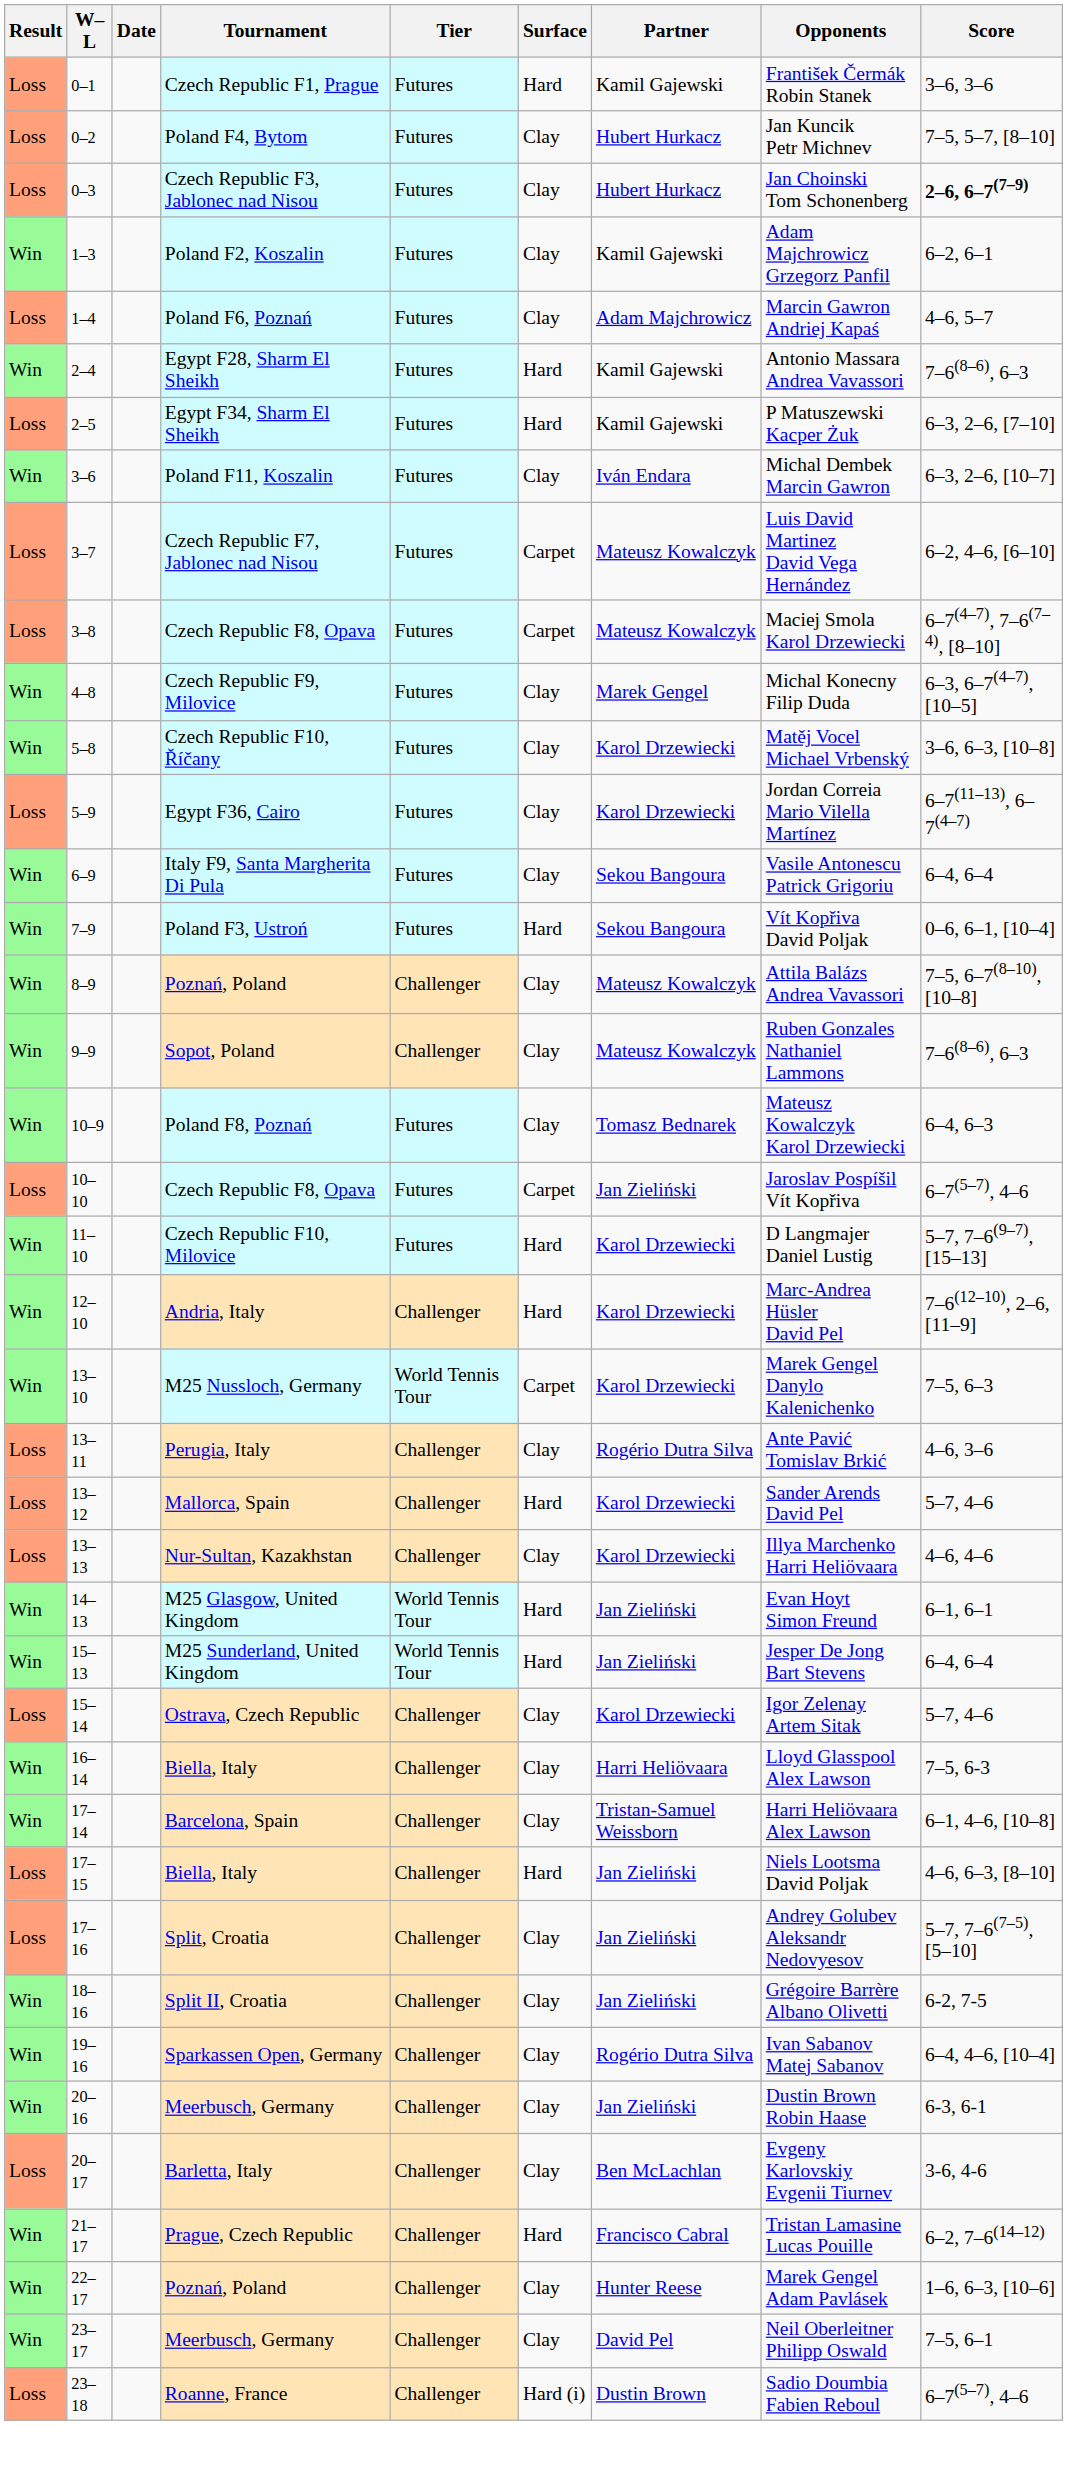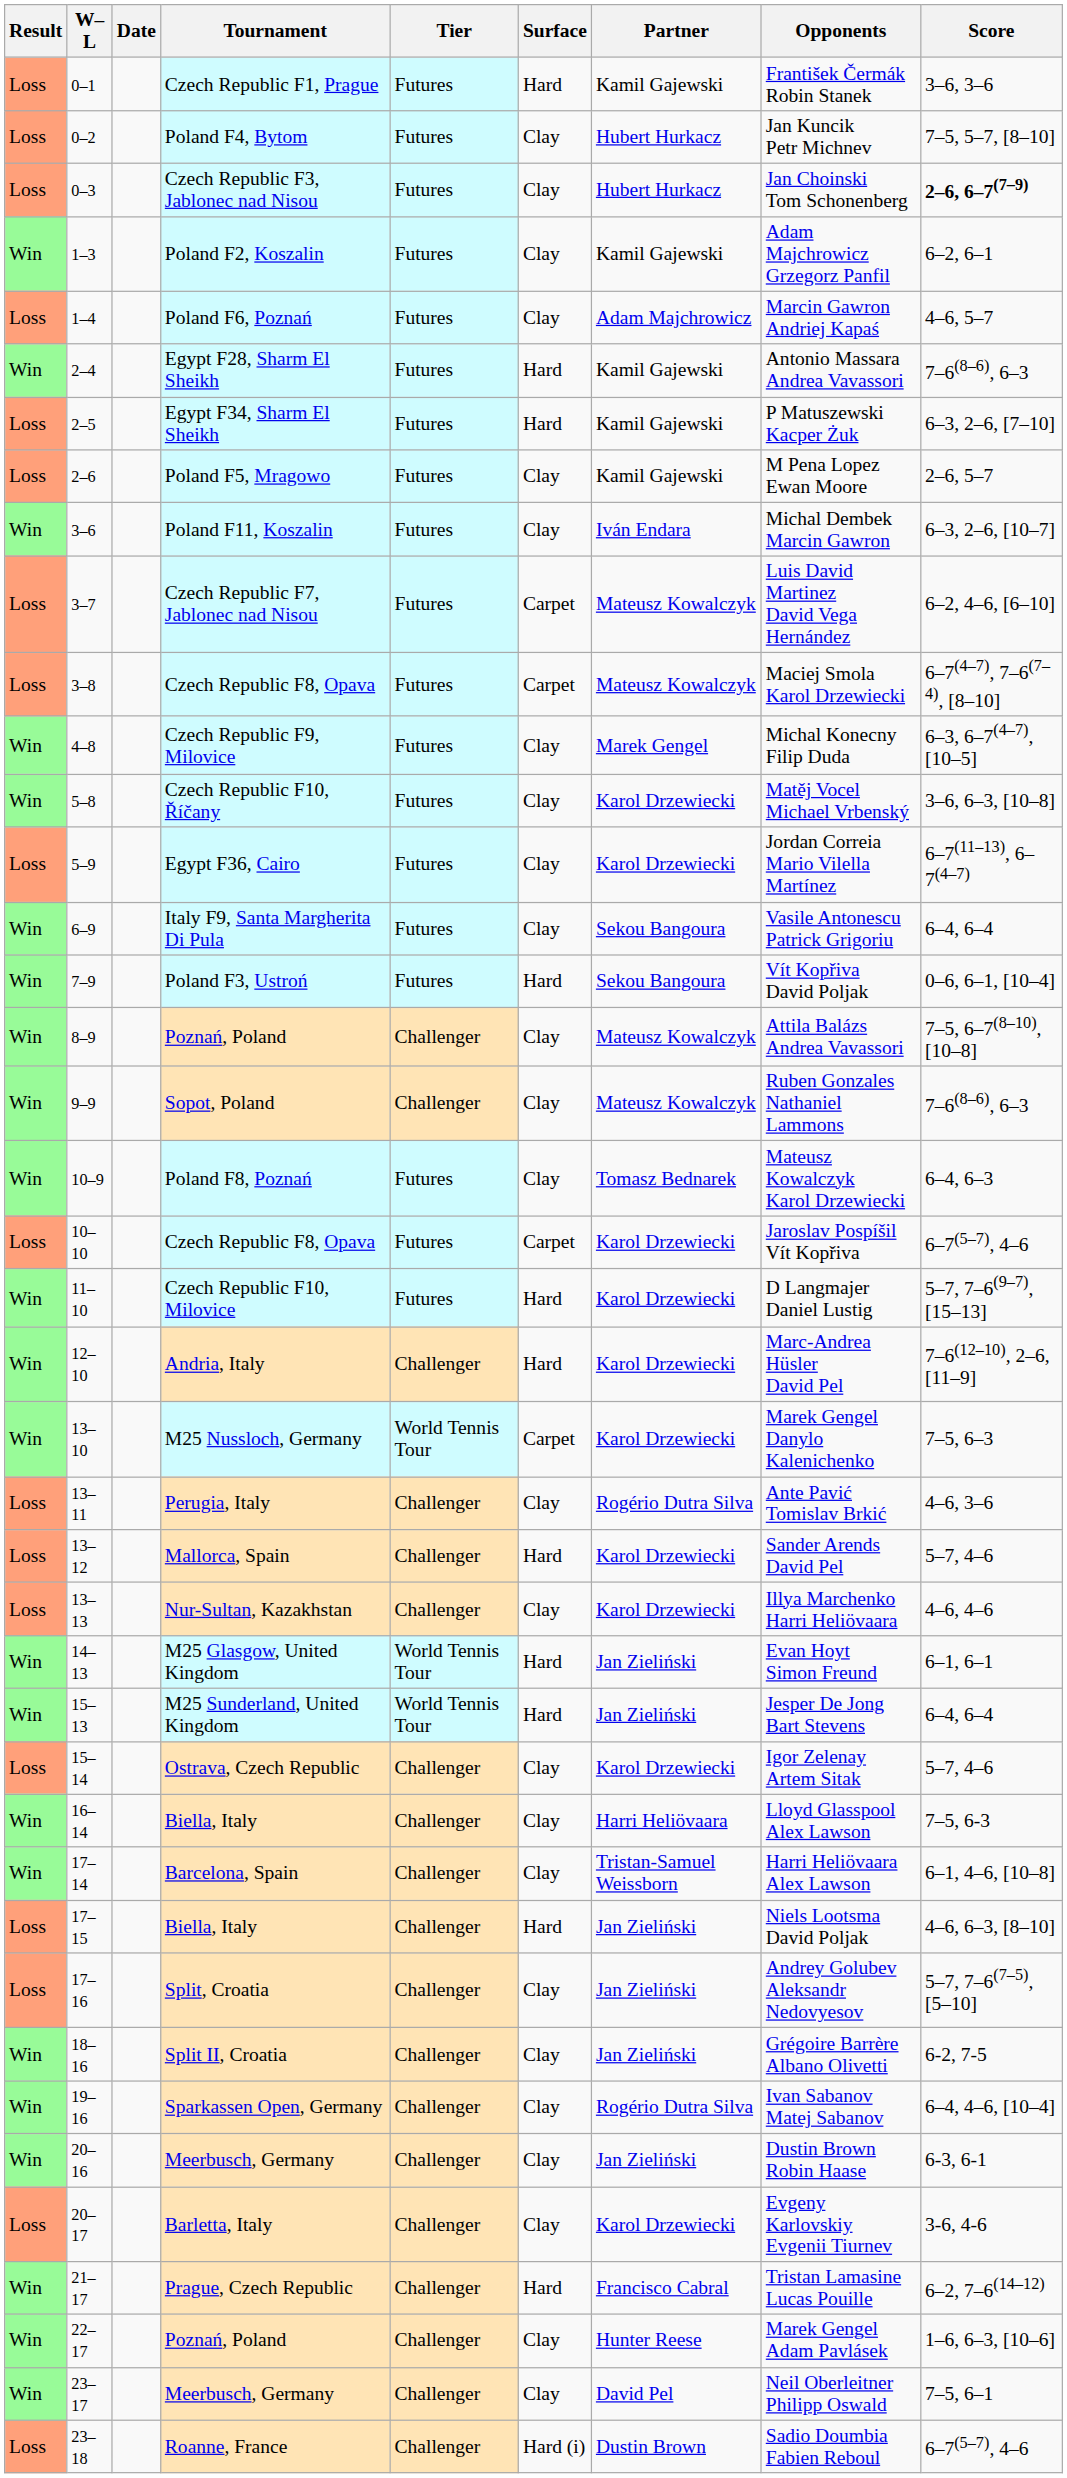+ row: Loss | 2–6 | Poland F5, Mragowo | Futures | Clay | Kamil Gajewski | M Pena Lopez Ewan Moore | 2–6, 5–7
10–10 / Czech Republic F8, Opava | Partner: Jan Zieliński -> Karol Drzewiecki
Barletta, Italy | Partner: Ben McLachlan -> Karol Drzewiecki
